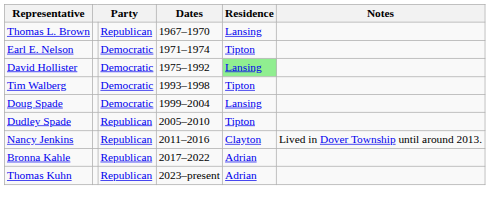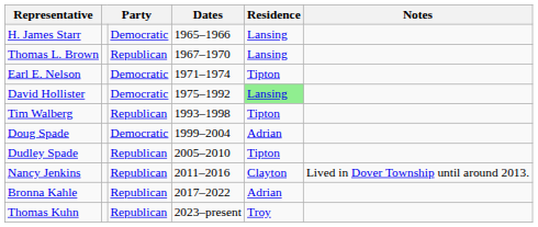+ row: H. James Starr | Democratic | 1965–1966 | Lansing
Tim Walberg | column 3: Democratic -> Republican
Doug Spade | Residence: Lansing -> Adrian
Thomas Kuhn | Residence: Adrian -> Troy
